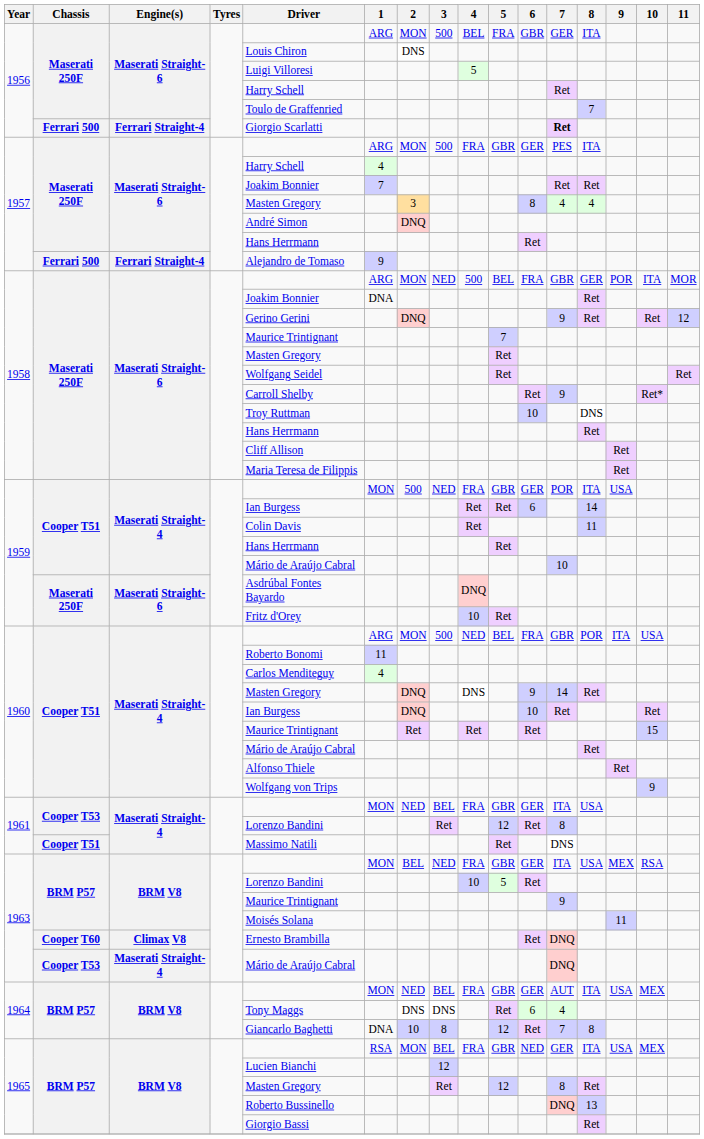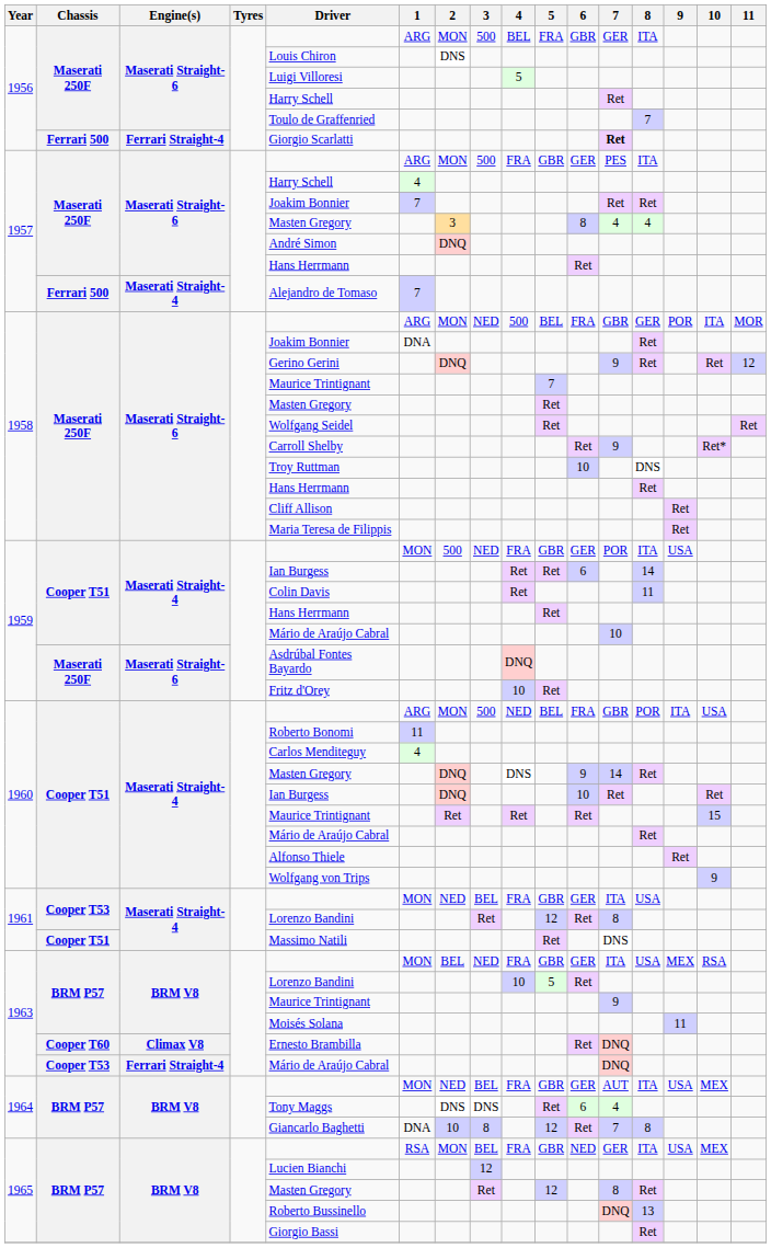1957 / Ferrari 500 | Engine(s): Ferrari Straight-4 -> Maserati Straight-4
1957 / Ferrari 500 | 1: 9 -> 7
1963 / Cooper T53 | Engine(s): Maserati Straight-4 -> Ferrari Straight-4
